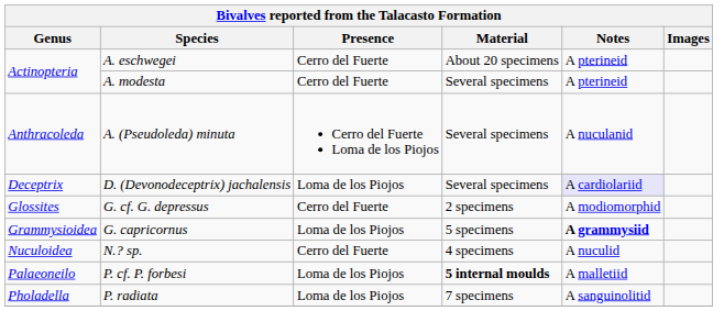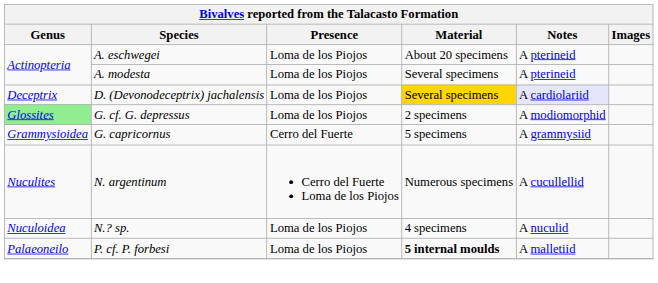A. eschwegei | Presence: Cerro del Fuerte -> Loma de los Piojos
A. modesta | Presence: Cerro del Fuerte -> Loma de los Piojos
- row: Anthracoleda | A. (Pseudoleda) minuta | Cerro del Fuerte Loma de los Piojos | Several specimens | A nuculanid
D. (Devonodeceptrix) jachalensis | Material: no background -> gold background
G. cf. G. depressus | Genus: no background -> lightgreen background
G. cf. G. depressus | Presence: Cerro del Fuerte -> Loma de los Piojos
G. capricornus | Presence: Loma de los Piojos -> Cerro del Fuerte
G. capricornus | Notes: bold -> normal
+ row: Nuculites | N. argentinum | Cerro del Fuerte Loma de los Piojos | Numerous specimens | A cucullellid
N.? sp. | Presence: Cerro del Fuerte -> Loma de los Piojos
- row: Pholadella | P. radiata | Loma de los Piojos | 7 specimens | A sanguinolitid
